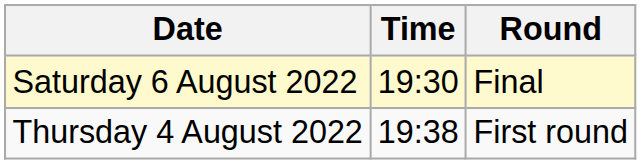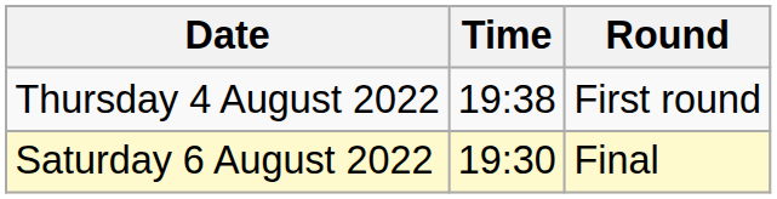rows swapped: Thursday 4 August 2022 <-> Saturday 6 August 2022
